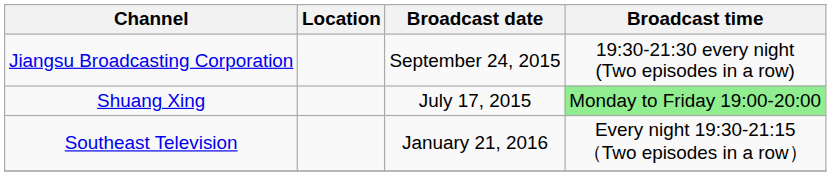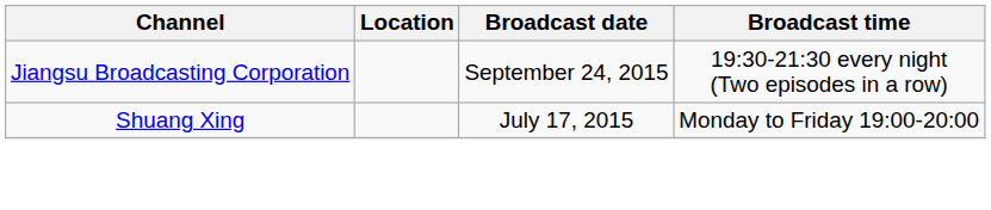Shuang Xing | Broadcast time: lightgreen background -> no background
- row: Southeast Television | January 21, 2016 | Every night 19:30-21:15 （Two episodes in a row）
